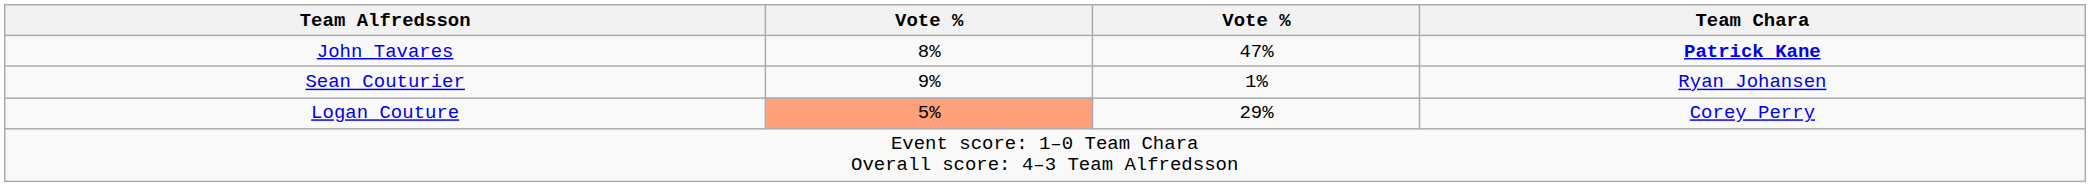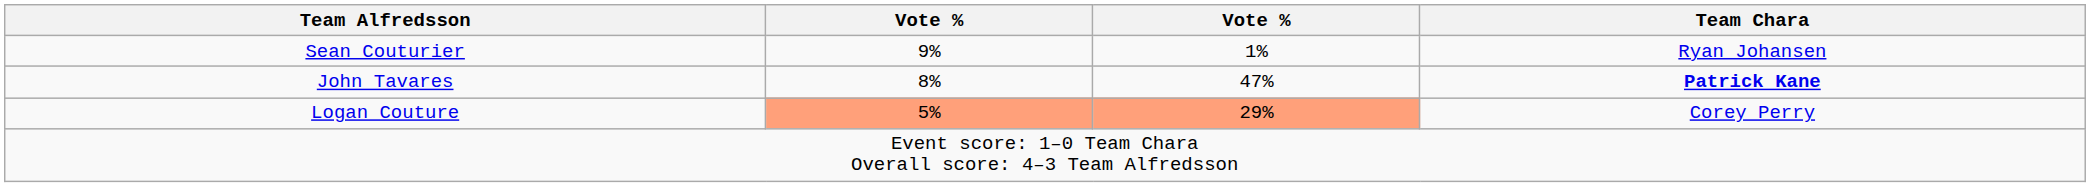rows swapped: Sean Couturier <-> John Tavares
Logan Couture | column 3: no background -> lightsalmon background
